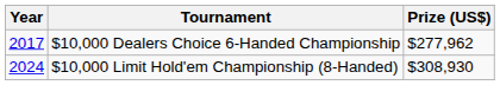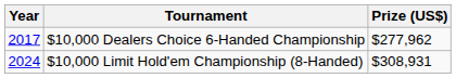$10,000 Limit Hold'em Championship (8-Handed) | Prize (US$): $308,930 -> $308,931
